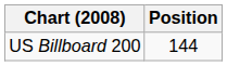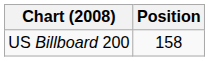US Billboard 200 | Position: 144 -> 158
